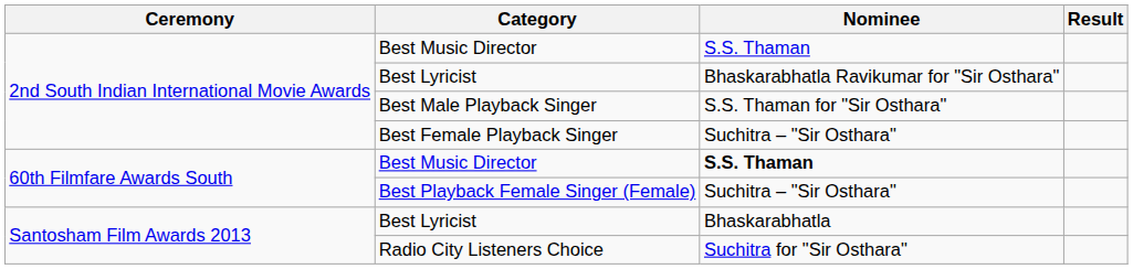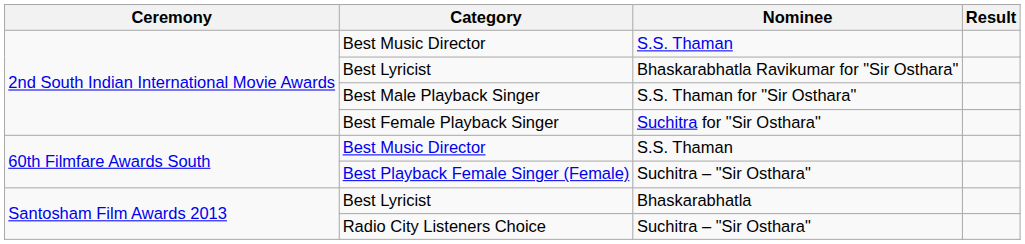Best Female Playback Singer | Nominee: Suchitra – "Sir Osthara" -> Suchitra for "Sir Osthara"
60th Filmfare Awards South / Best Music Director | Nominee: bold -> normal
Radio City Listeners Choice | Nominee: Suchitra for "Sir Osthara" -> Suchitra – "Sir Osthara"
